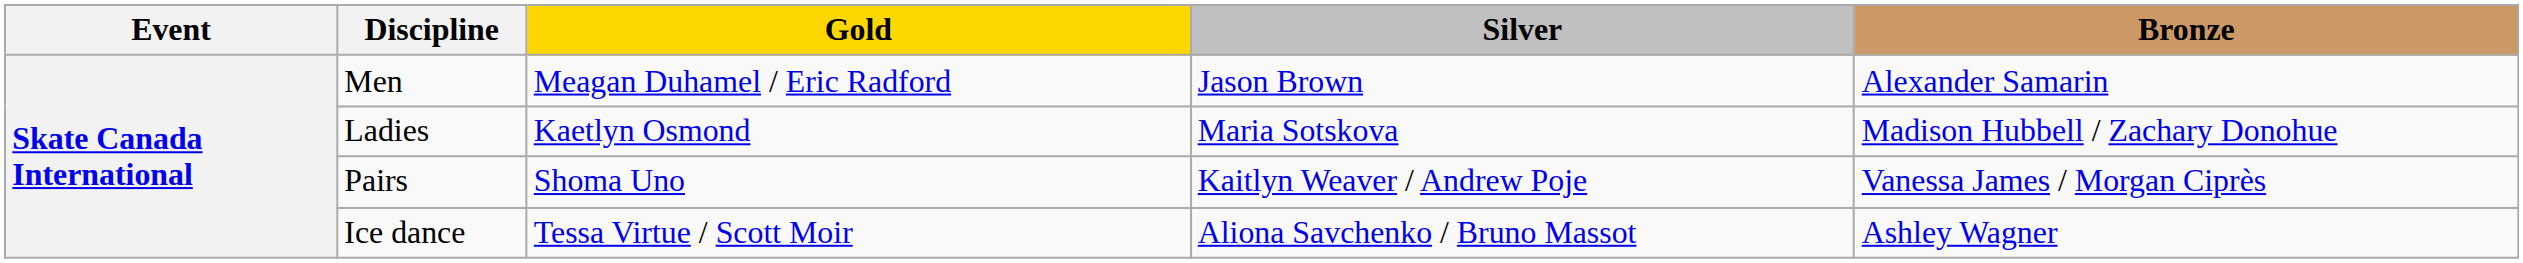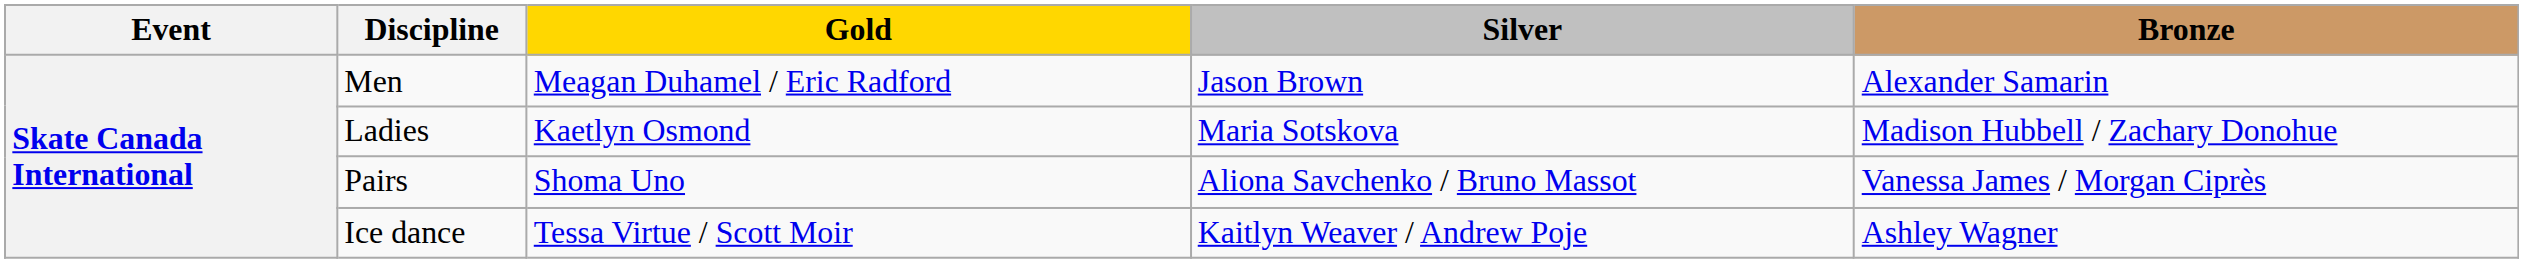Pairs | Silver: Kaitlyn Weaver / Andrew Poje -> Aliona Savchenko / Bruno Massot
Ice dance | Silver: Aliona Savchenko / Bruno Massot -> Kaitlyn Weaver / Andrew Poje
